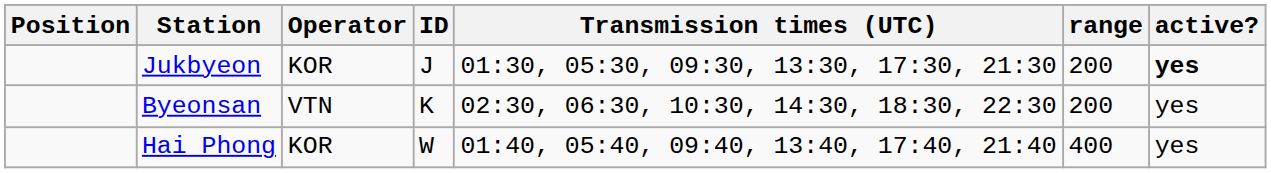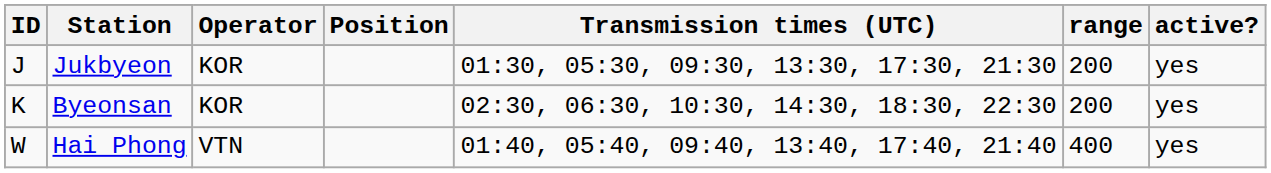columns swapped: ID <-> Position
Jukbyeon | active?: bold -> normal
Byeonsan | Operator: VTN -> KOR
Hai Phong | Operator: KOR -> VTN
